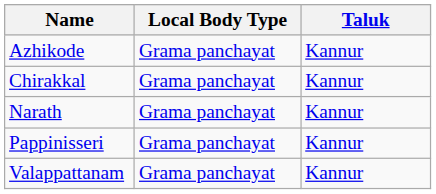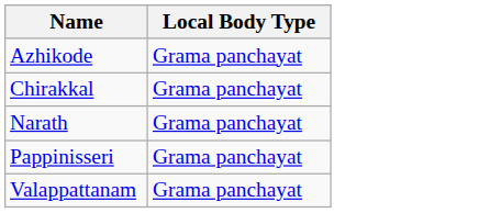- column: Taluk | Kannur | Kannur | Kannur | Kannur | Kannur
